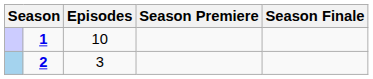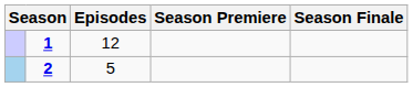1 | Episodes: 10 -> 12
2 | Episodes: 3 -> 5
